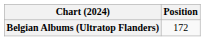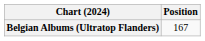Belgian Albums (Ultratop Flanders) | Position: 172 -> 167
